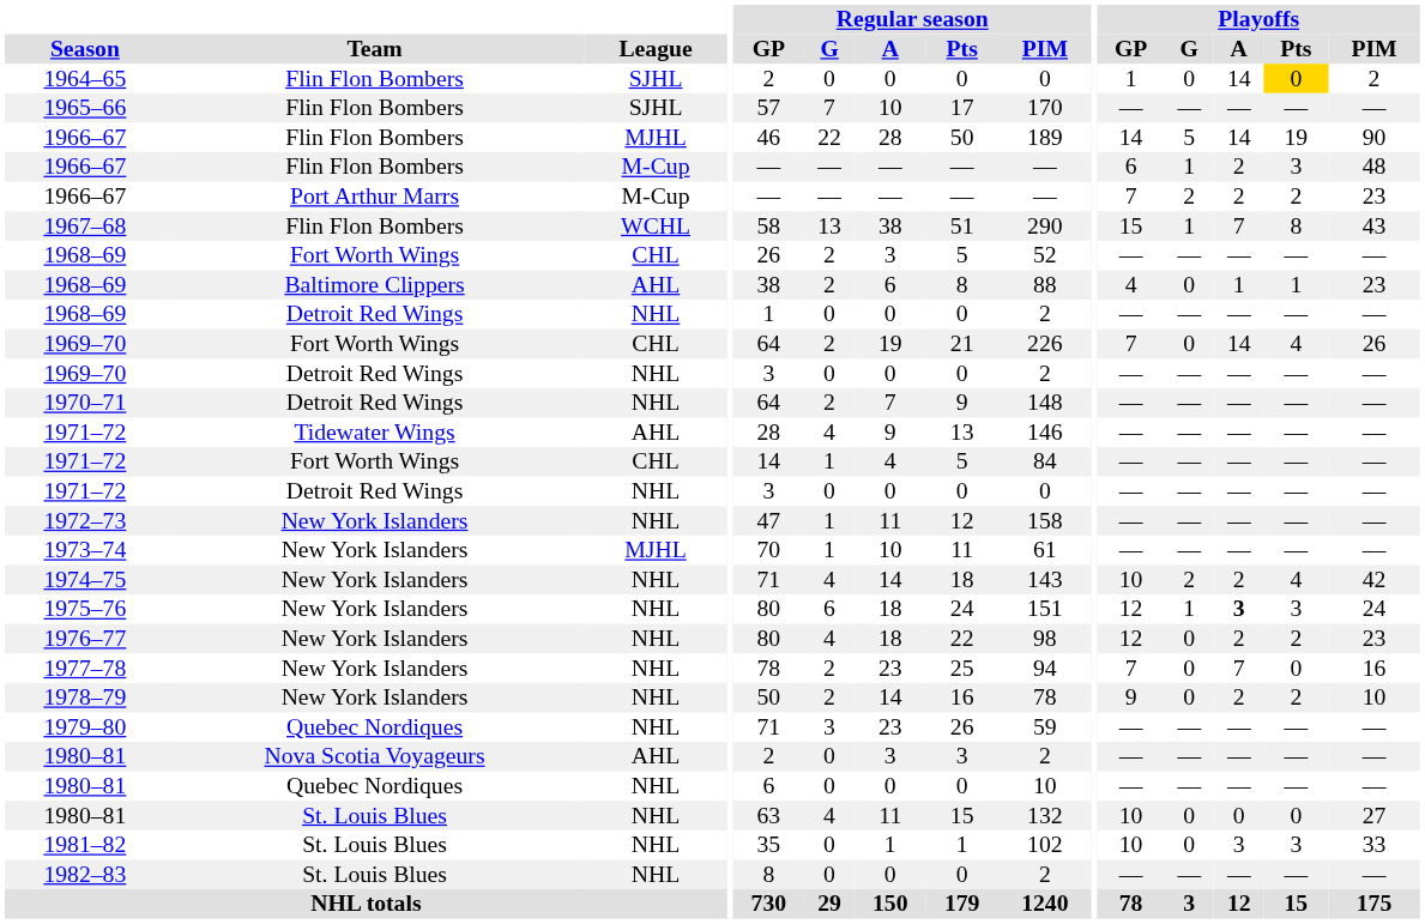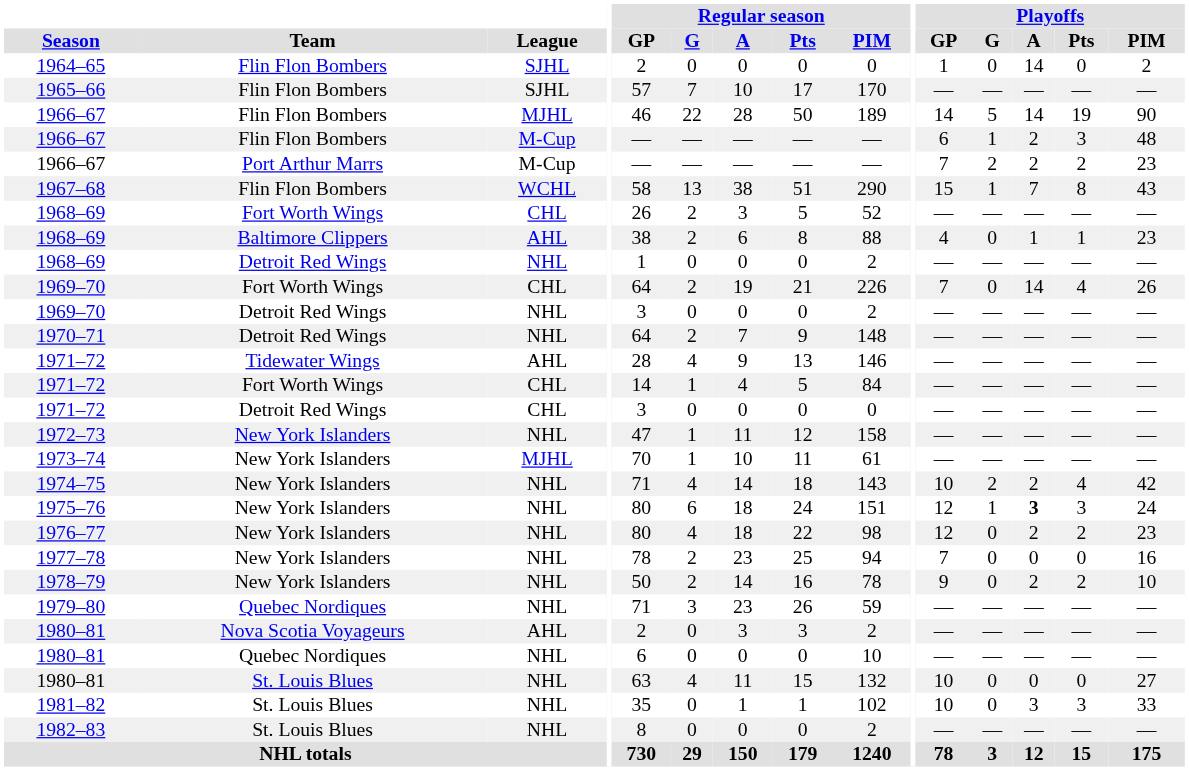1964–65 | Playoffs / Pts: gold background -> no background
1971–72 / Detroit Red Wings | League: NHL -> CHL
1977–78 | Playoffs / A: 7 -> 0
